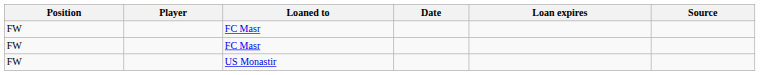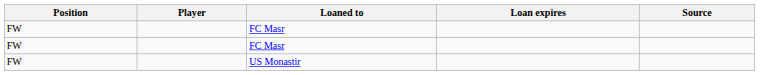- column: Date
